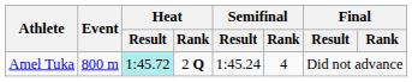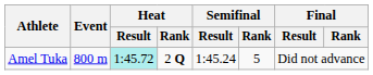Amel Tuka | Semifinal / Rank: 4 -> 5
